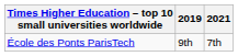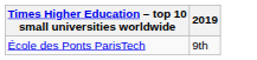- column: 2021 | 7th
